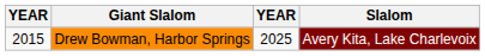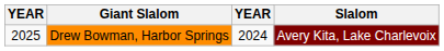Drew Bowman, Harbor Springs | column 1: 2015 -> 2025
Drew Bowman, Harbor Springs | column 4: 2025 -> 2024
